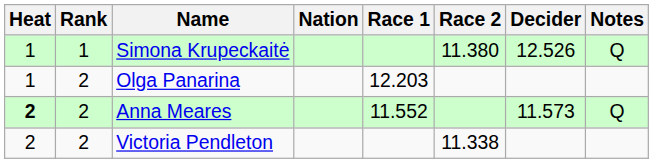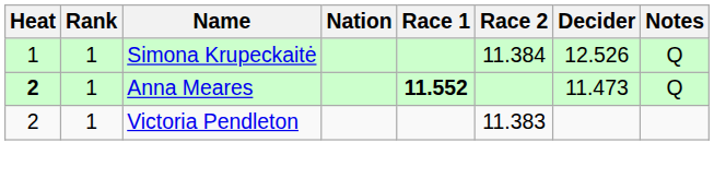Simona Krupeckaitė | Race 2: 11.380 -> 11.384
- row: 1 | 2 | Olga Panarina | 12.203
Anna Meares | Rank: 2 -> 1
Anna Meares | Race 1: normal -> bold
Anna Meares | Decider: 11.573 -> 11.473
Victoria Pendleton | Rank: 2 -> 1
Victoria Pendleton | Race 2: 11.338 -> 11.383
